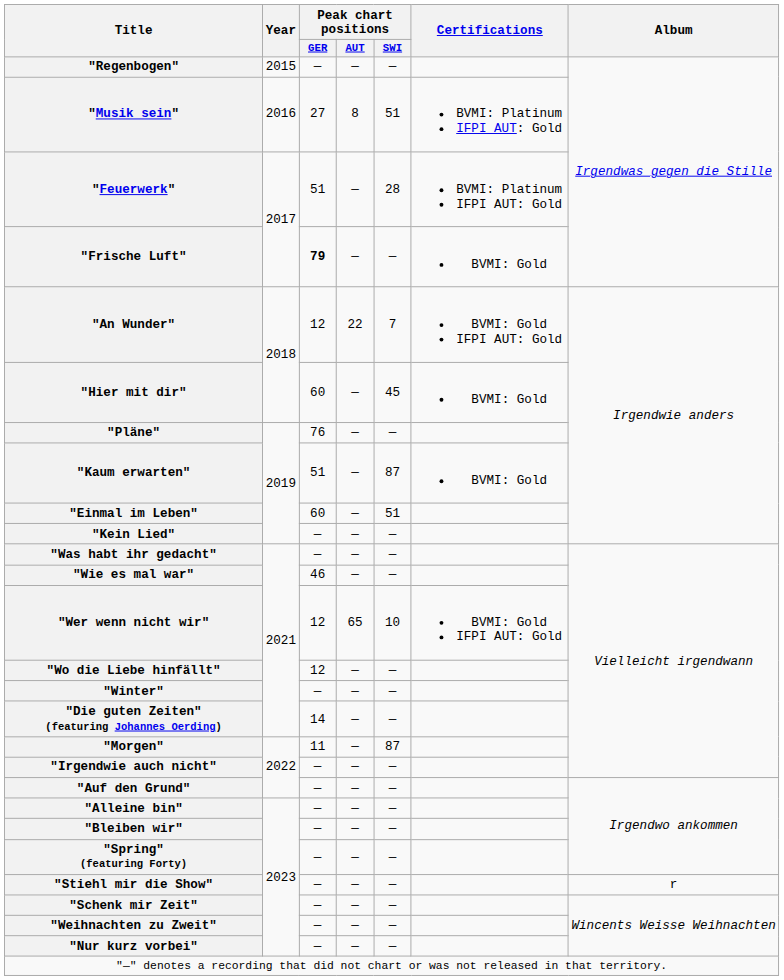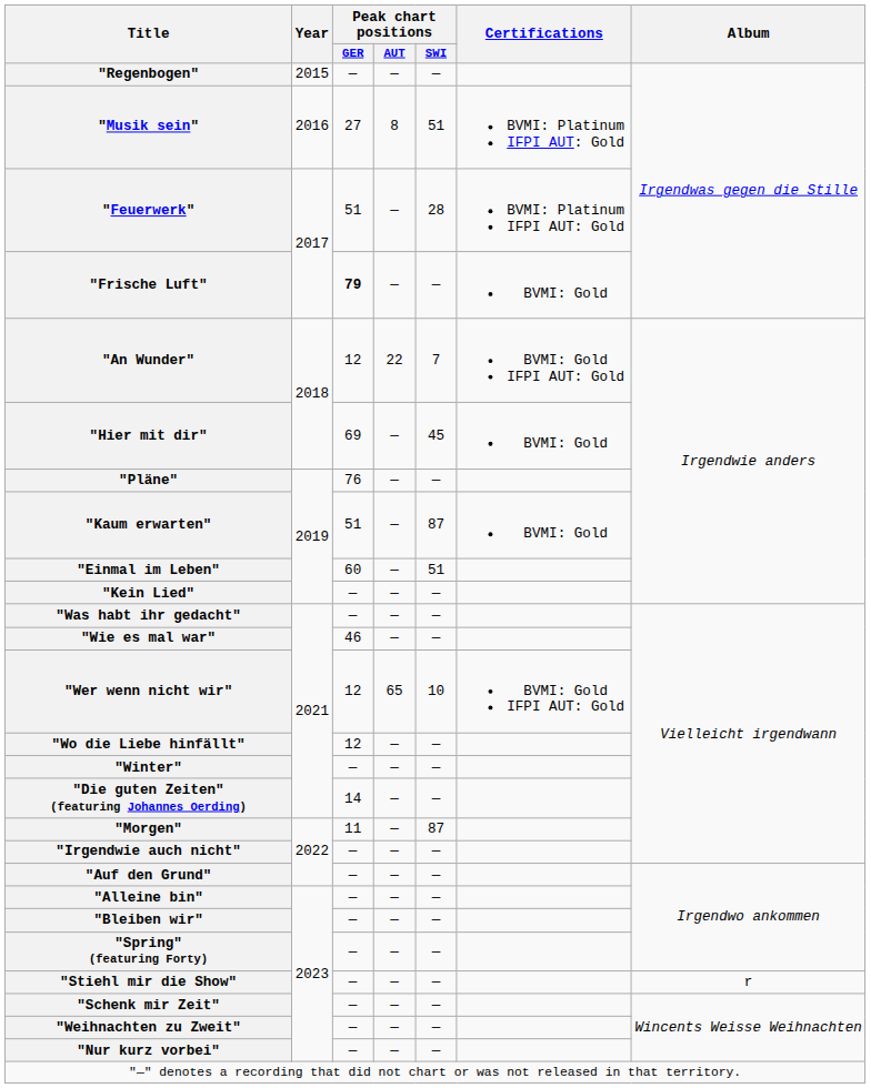"Hier mit dir" | Peak chart positions / GER: 60 -> 69
